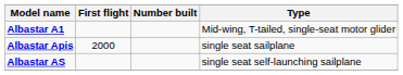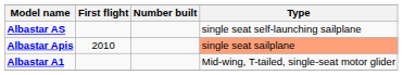rows swapped: Albastar A1 <-> Albastar AS
Albastar Apis | First flight: 2000 -> 2010
Albastar Apis | Type: no background -> lightsalmon background
